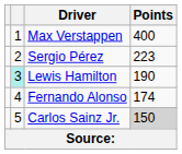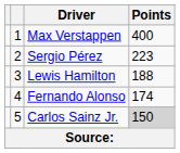Lewis Hamilton | column 2: paleturquoise background -> no background
Lewis Hamilton | Points: 190 -> 188
